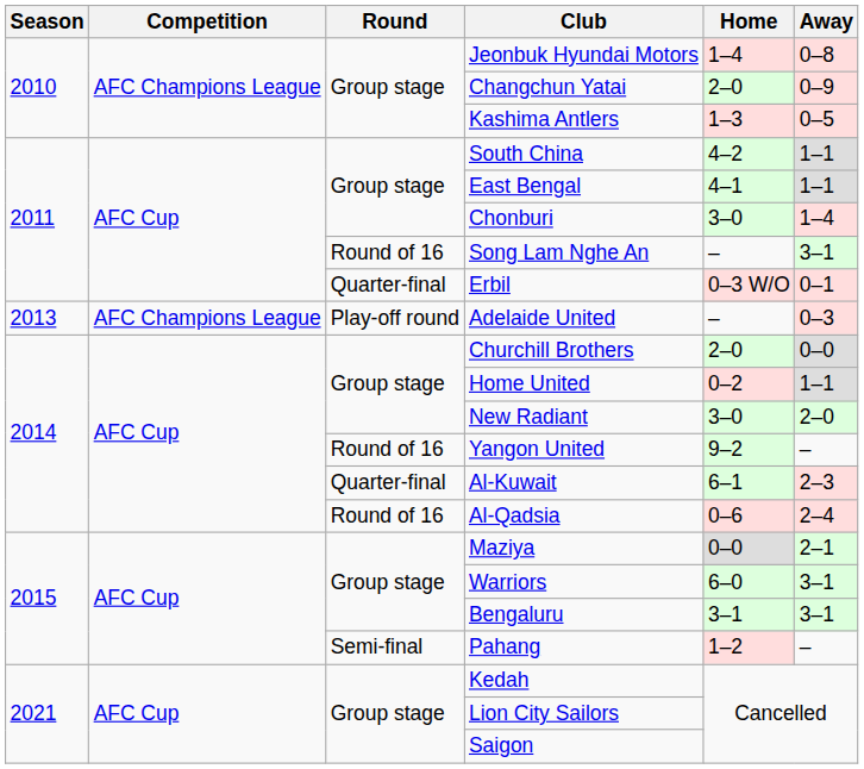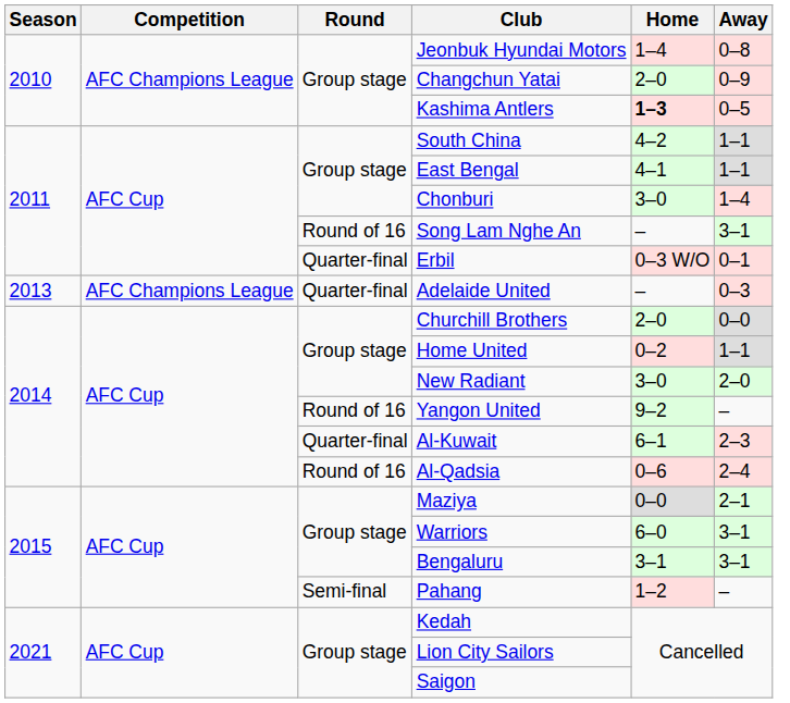Kashima Antlers | Home: normal -> bold
Adelaide United | Round: Play-off round -> Quarter-final
